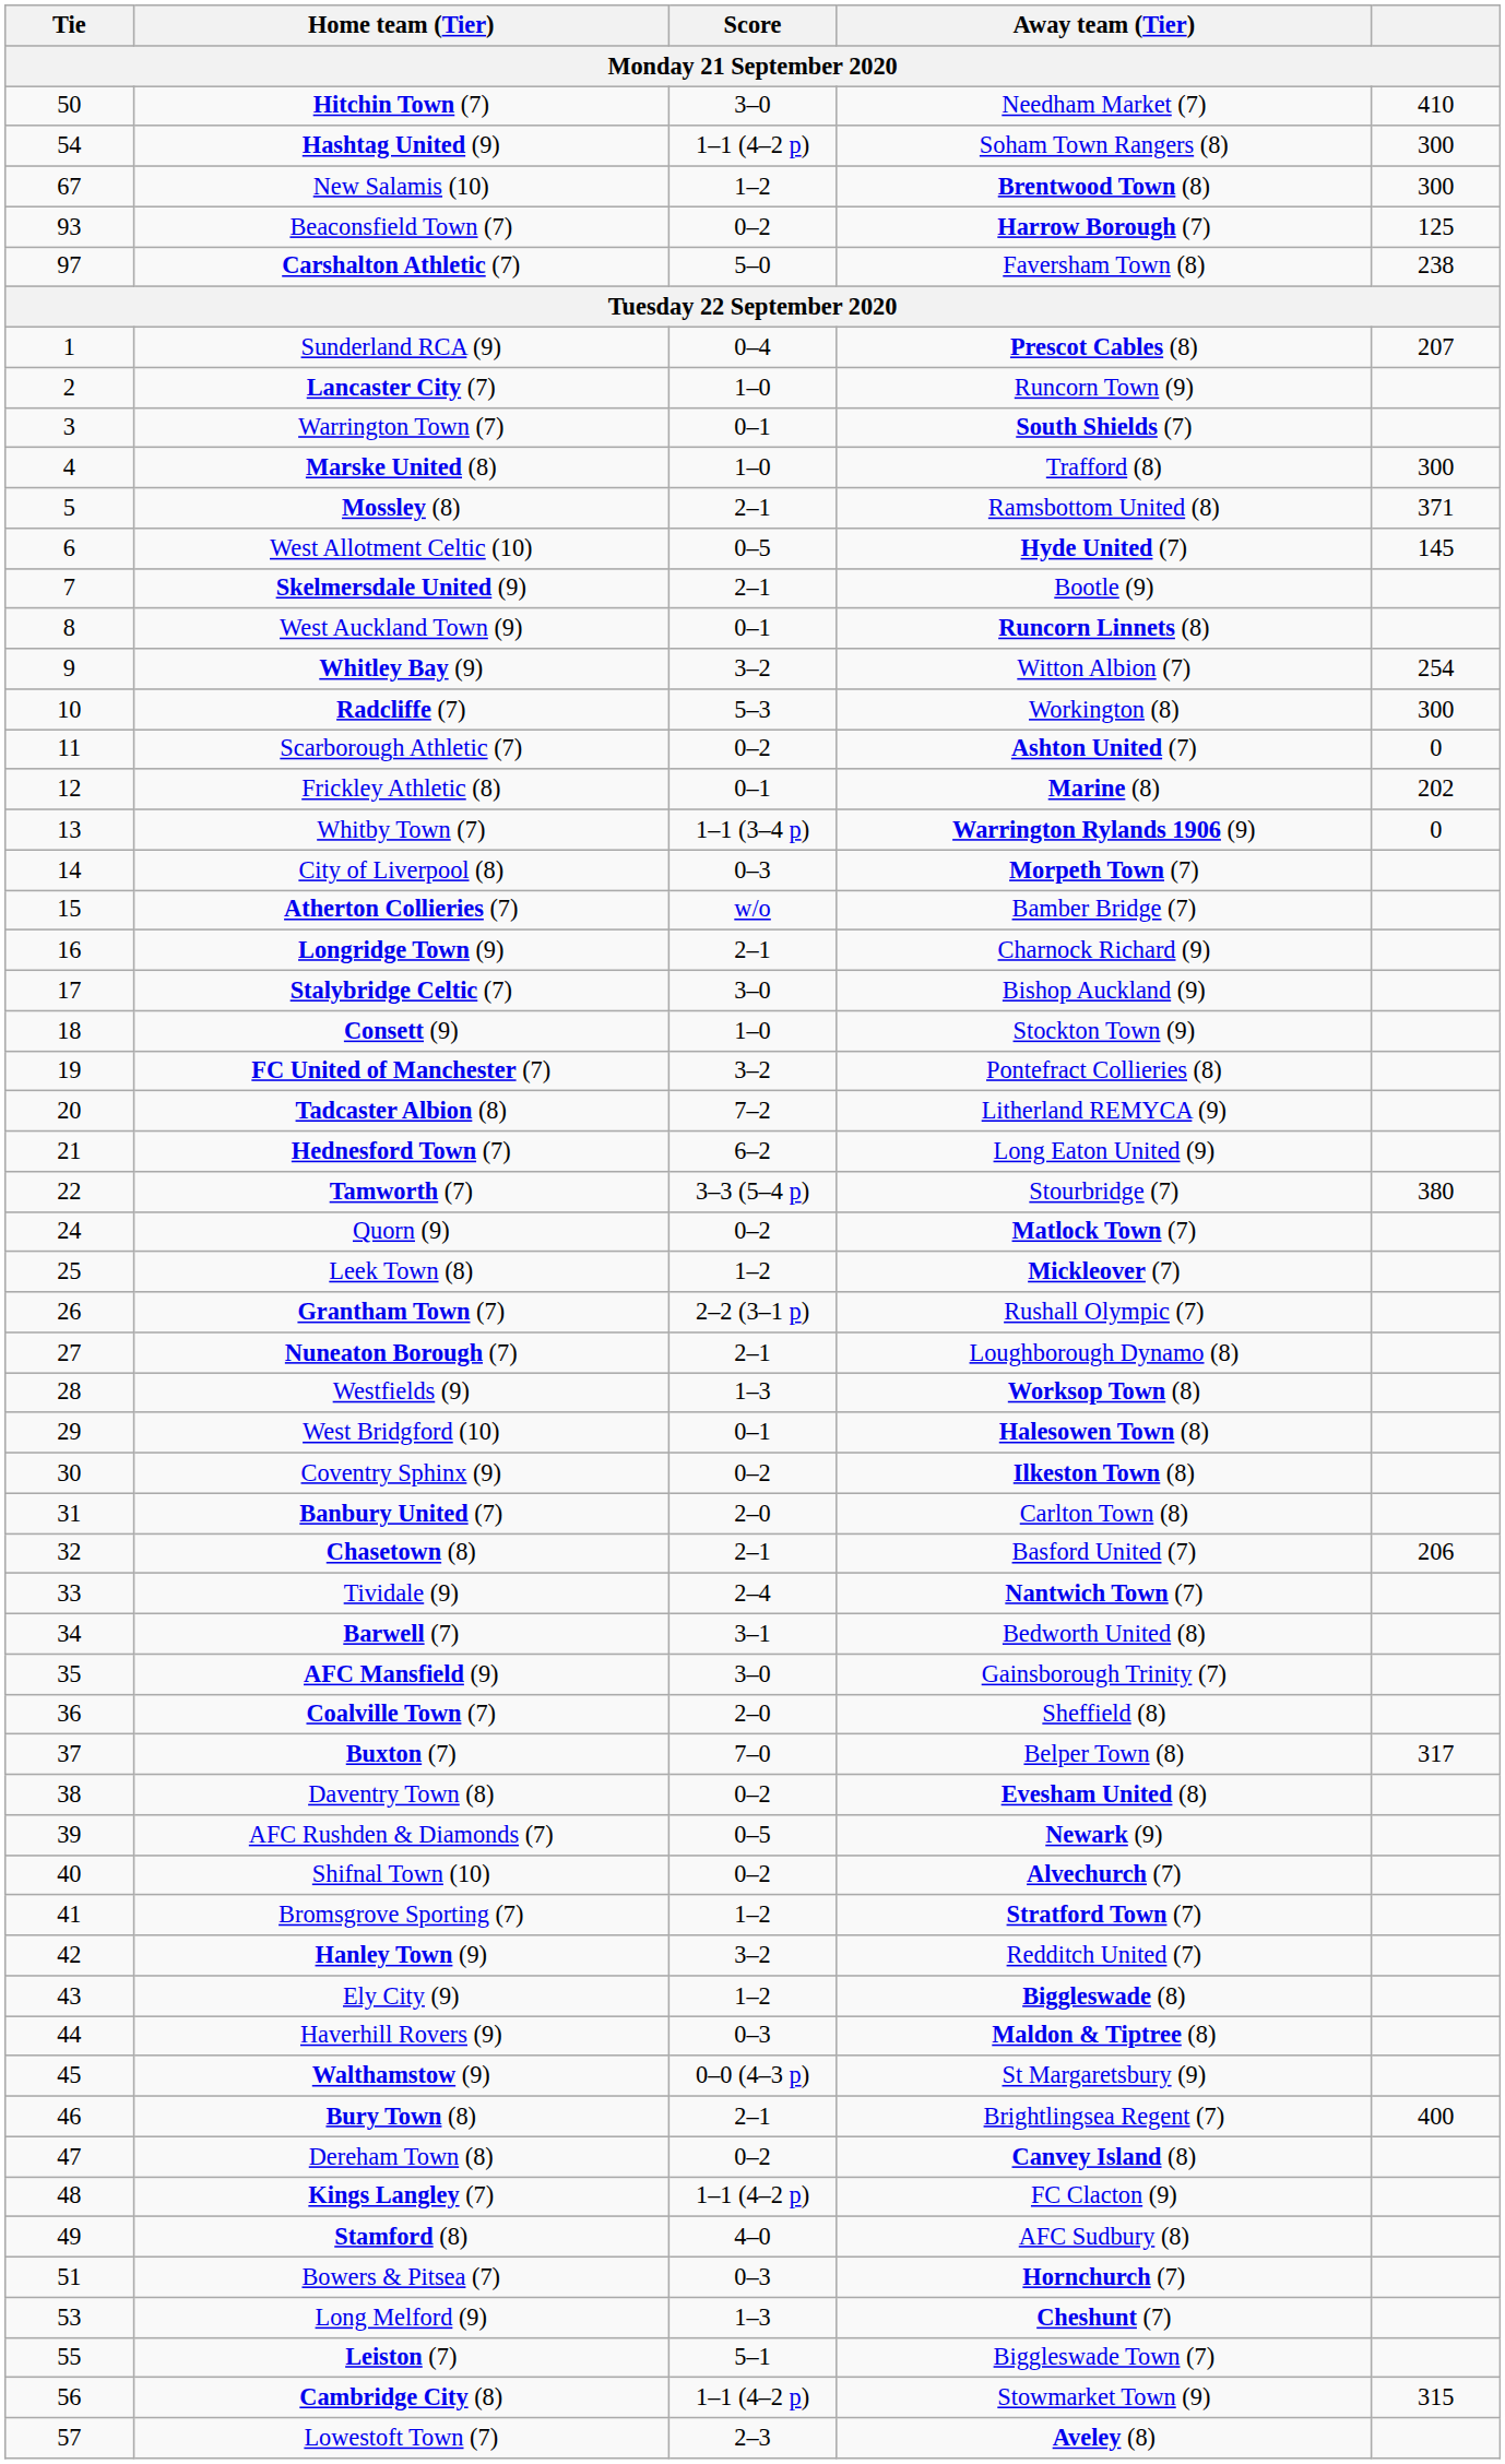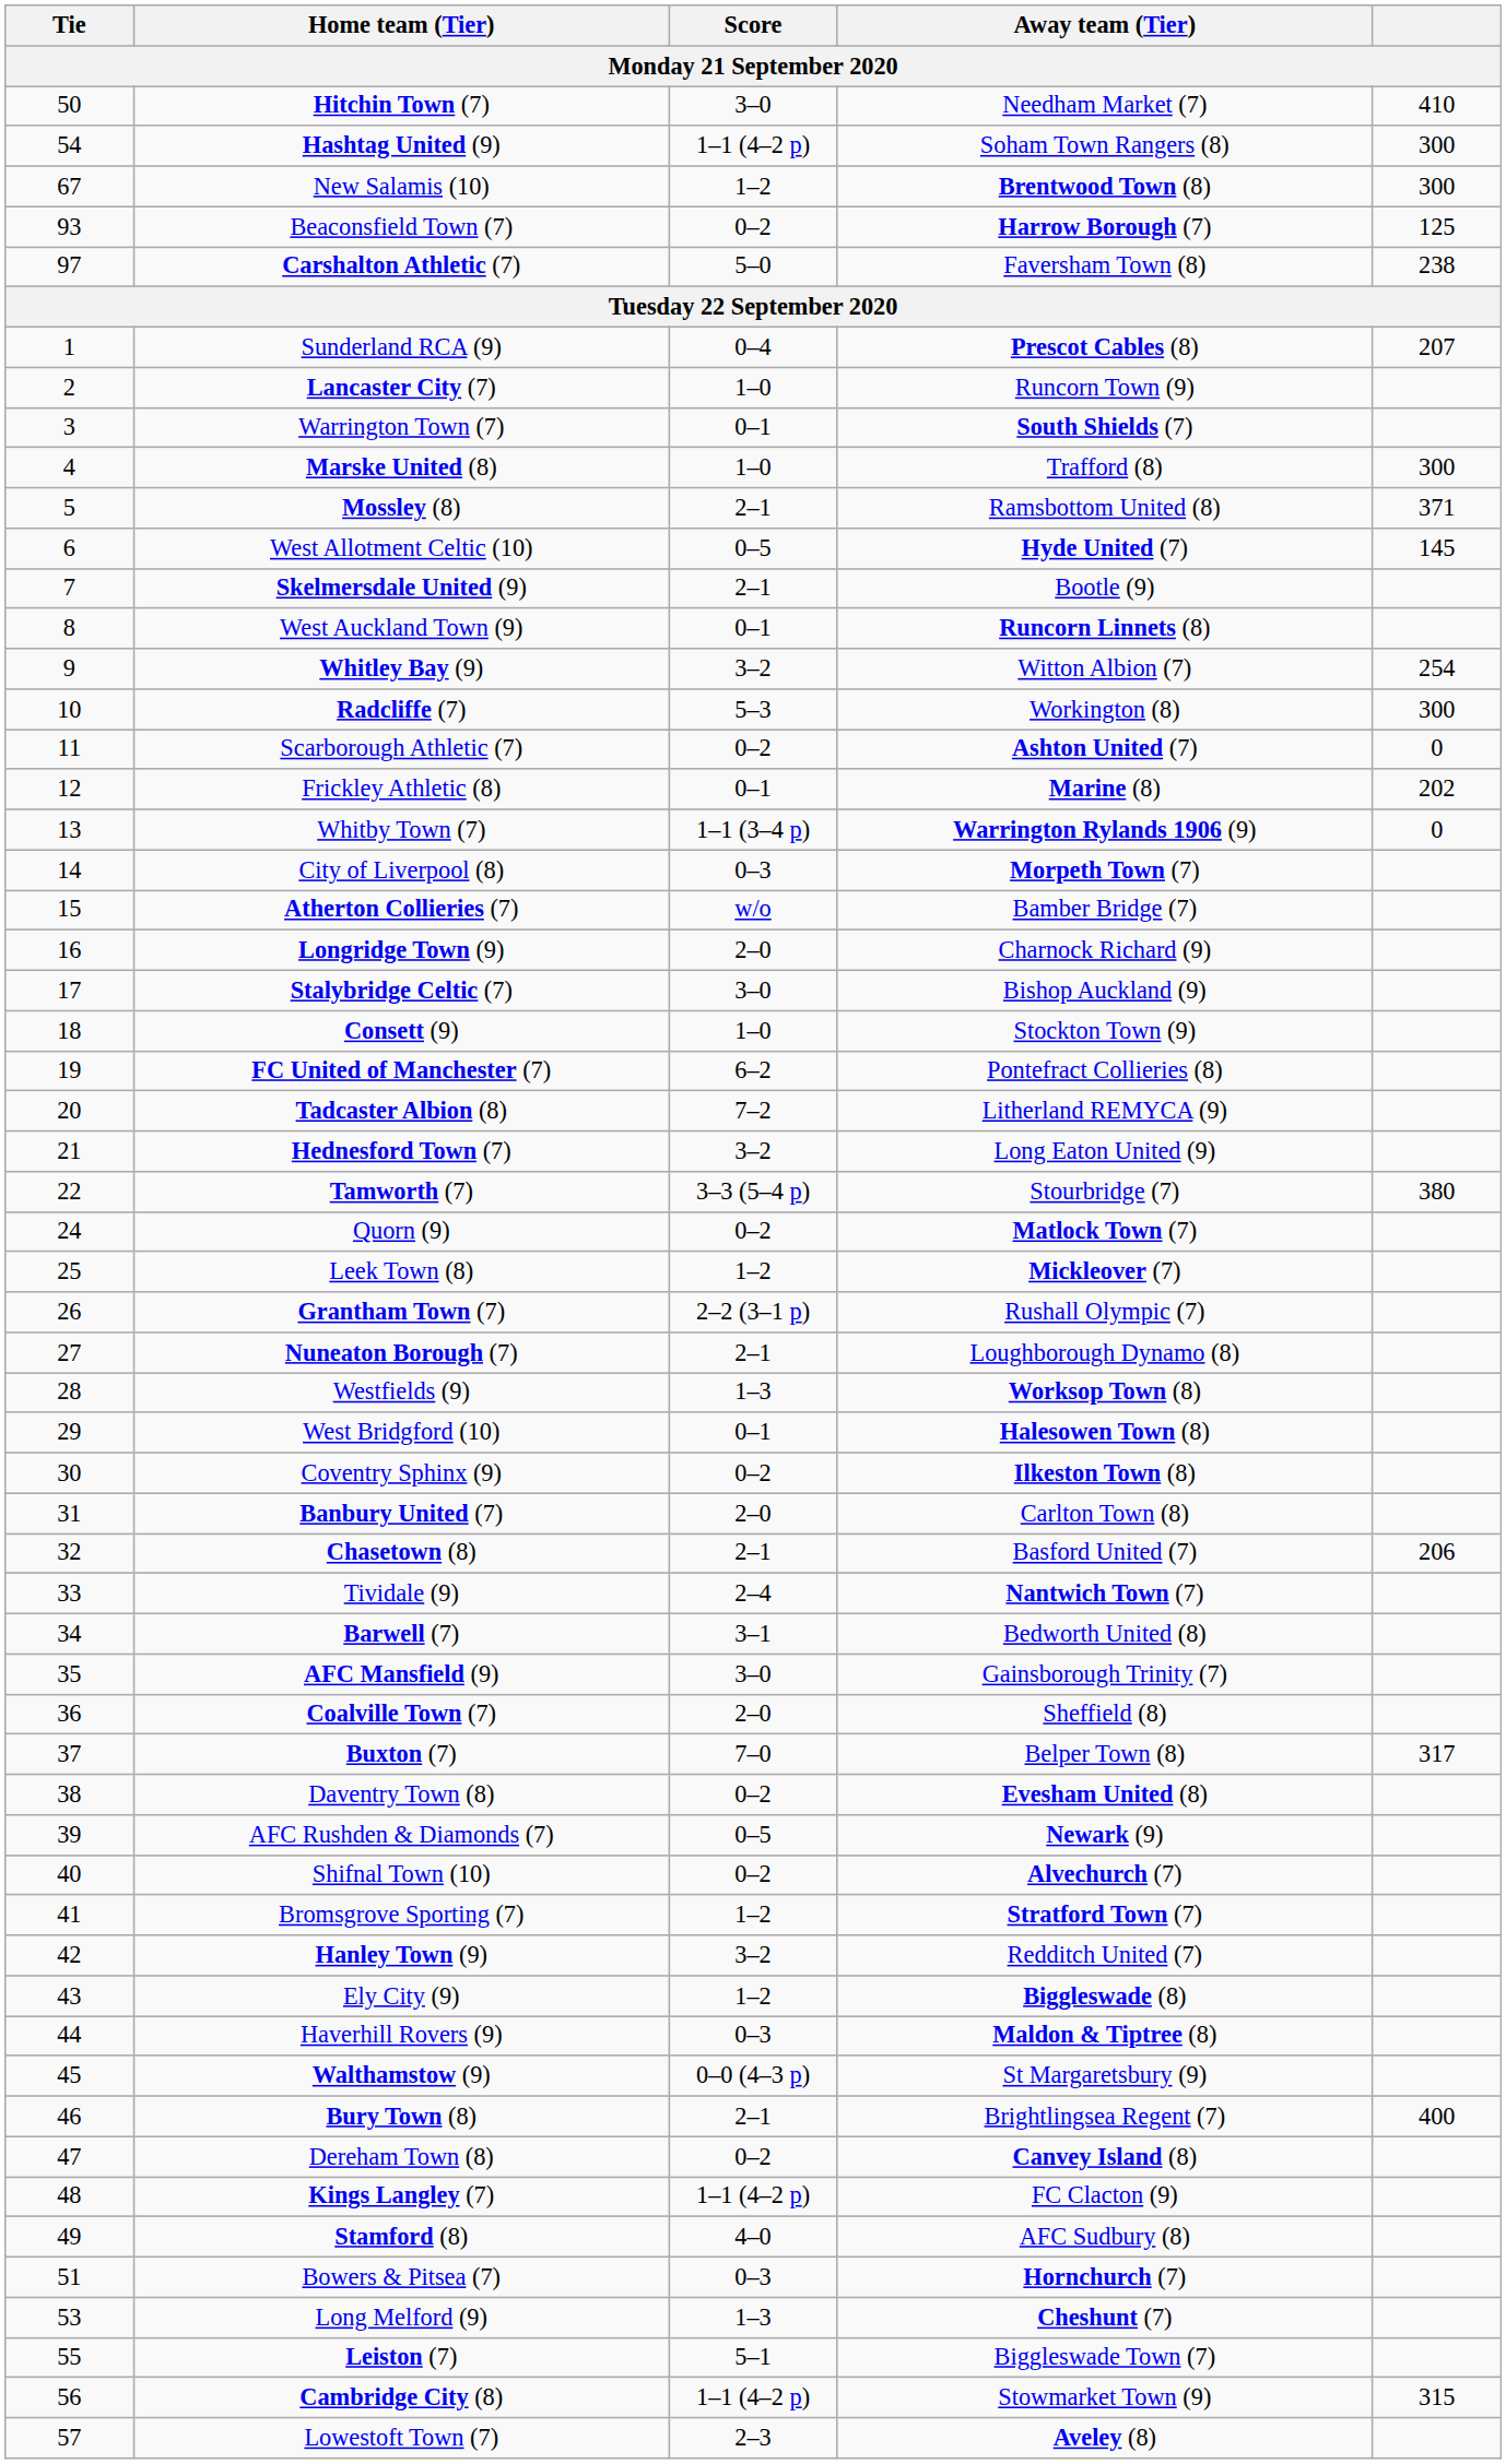Longridge Town (9) | Score: 2–1 -> 2–0
FC United of Manchester (7) | Score: 3–2 -> 6–2
Hednesford Town (7) | Score: 6–2 -> 3–2
